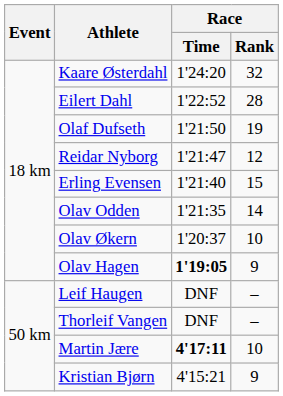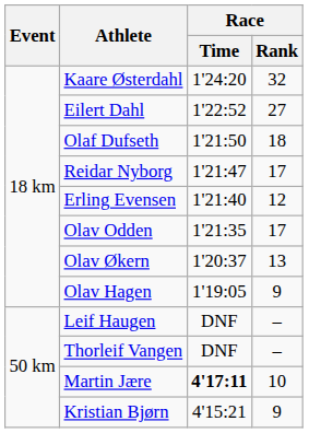Eilert Dahl | Race / Rank: 28 -> 27
Olaf Dufseth | Race / Rank: 19 -> 18
Reidar Nyborg | Race / Rank: 12 -> 17
Erling Evensen | Race / Rank: 15 -> 12
Olav Odden | Race / Rank: 14 -> 17
Olav Økern | Race / Rank: 10 -> 13
Olav Hagen | Race / Time: bold -> normal
